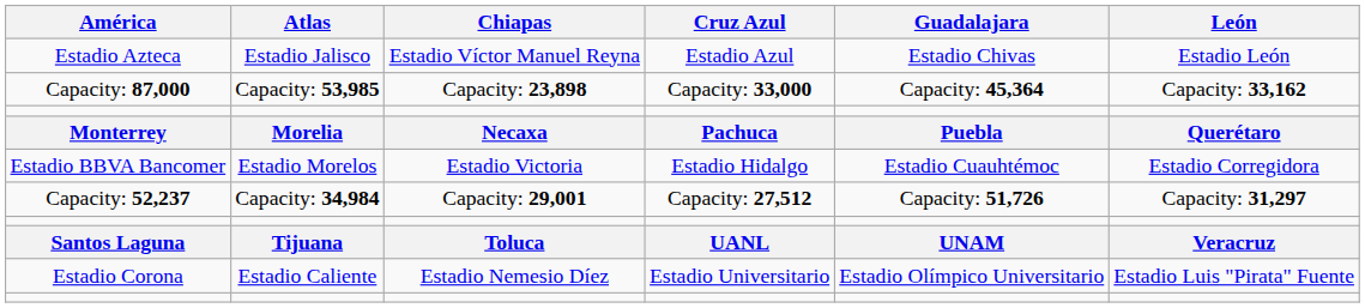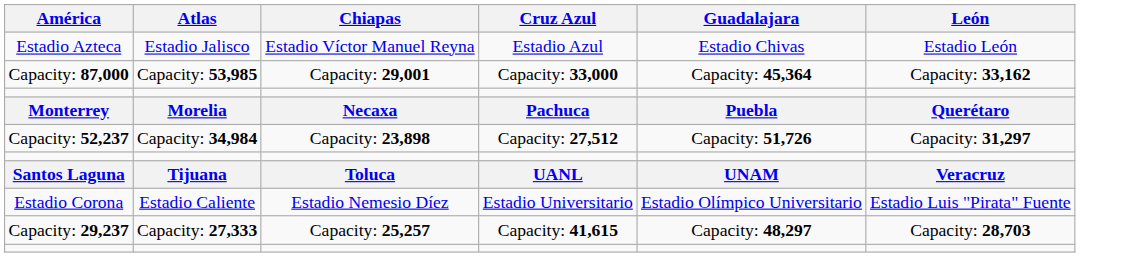Capacity: 87,000 | Chiapas: Capacity: 23,898 -> Capacity: 29,001
- row: Estadio BBVA Bancomer | Estadio Morelos | Estadio Victoria | Estadio Hidalgo | Estadio Cuauhtémoc | Estadio Corregidora
Capacity: 52,237 | Chiapas: Capacity: 29,001 -> Capacity: 23,898
+ row: Capacity: 29,237 | Capacity: 27,333 | Capacity: 25,257 | Capacity: 41,615 | Capacity: 48,297 | Capacity: 28,703
